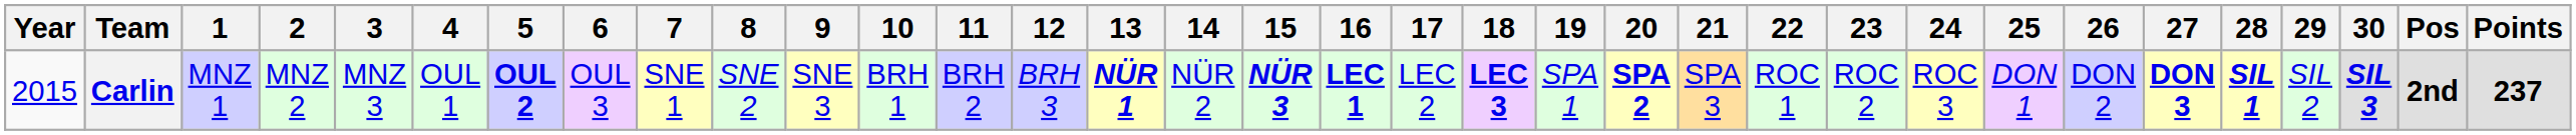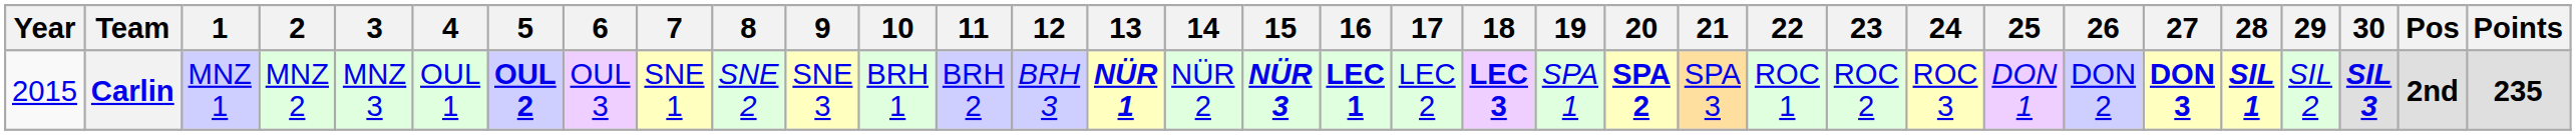Carlin | Points: 237 -> 235
